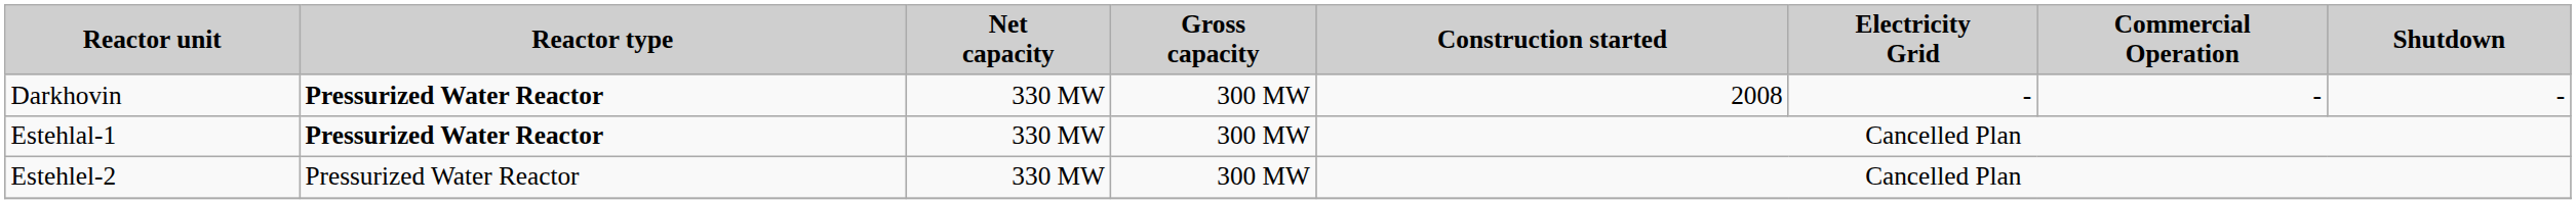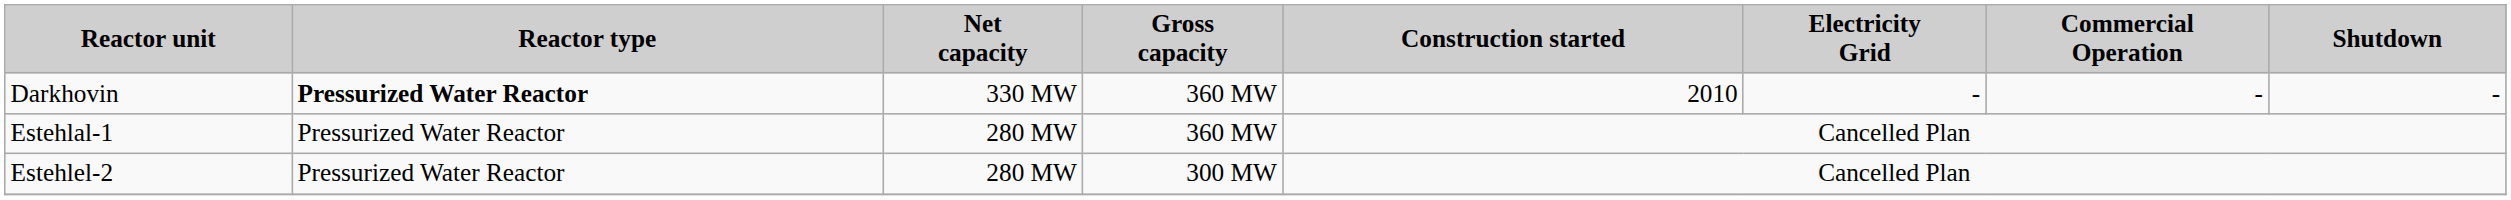Darkhovin | Gross capacity: 300 MW -> 360 MW
Darkhovin | Construction started: 2008 -> 2010
Estehlal-1 | Reactor type: bold -> normal
Estehlal-1 | Net capacity: 330 MW -> 280 MW
Estehlal-1 | Gross capacity: 300 MW -> 360 MW
Estehlel-2 | Net capacity: 330 MW -> 280 MW
